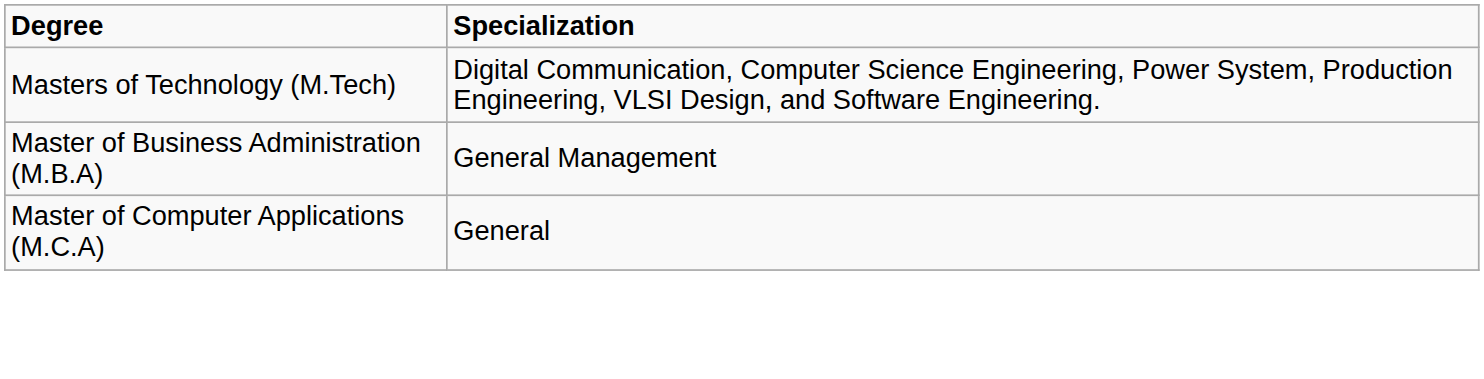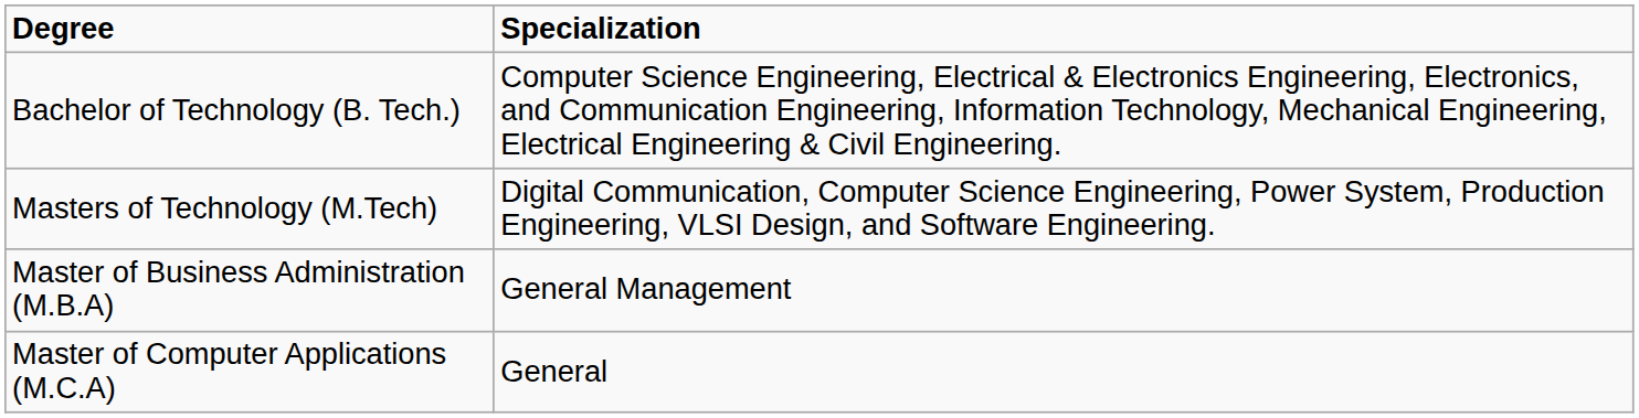+ row: Bachelor of Technology (B. Tech.) | Computer Science Engineering, Electrical & Electronics Engineering, Electronics, and Communication Engineering, Information Technology, Mechanical Engineering, Electrical Engineering & Civil Engineering.
